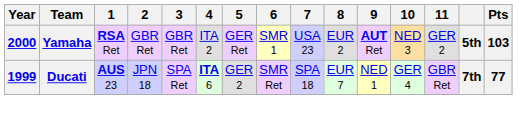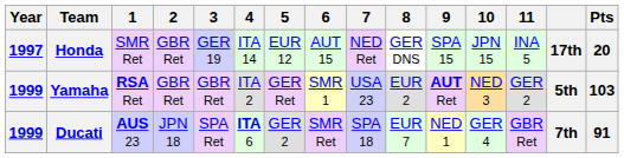+ row: 1997 | Honda | SMR Ret | GBR Ret | GER 19 | ITA 14 | EUR 12 | AUT 15 | NED Ret | GER DNS | SPA 15 | JPN 15 | INA 5 | 17th | 20
Yamaha | Year: 2000 -> 1999
Ducati | Pts: 77 -> 91
